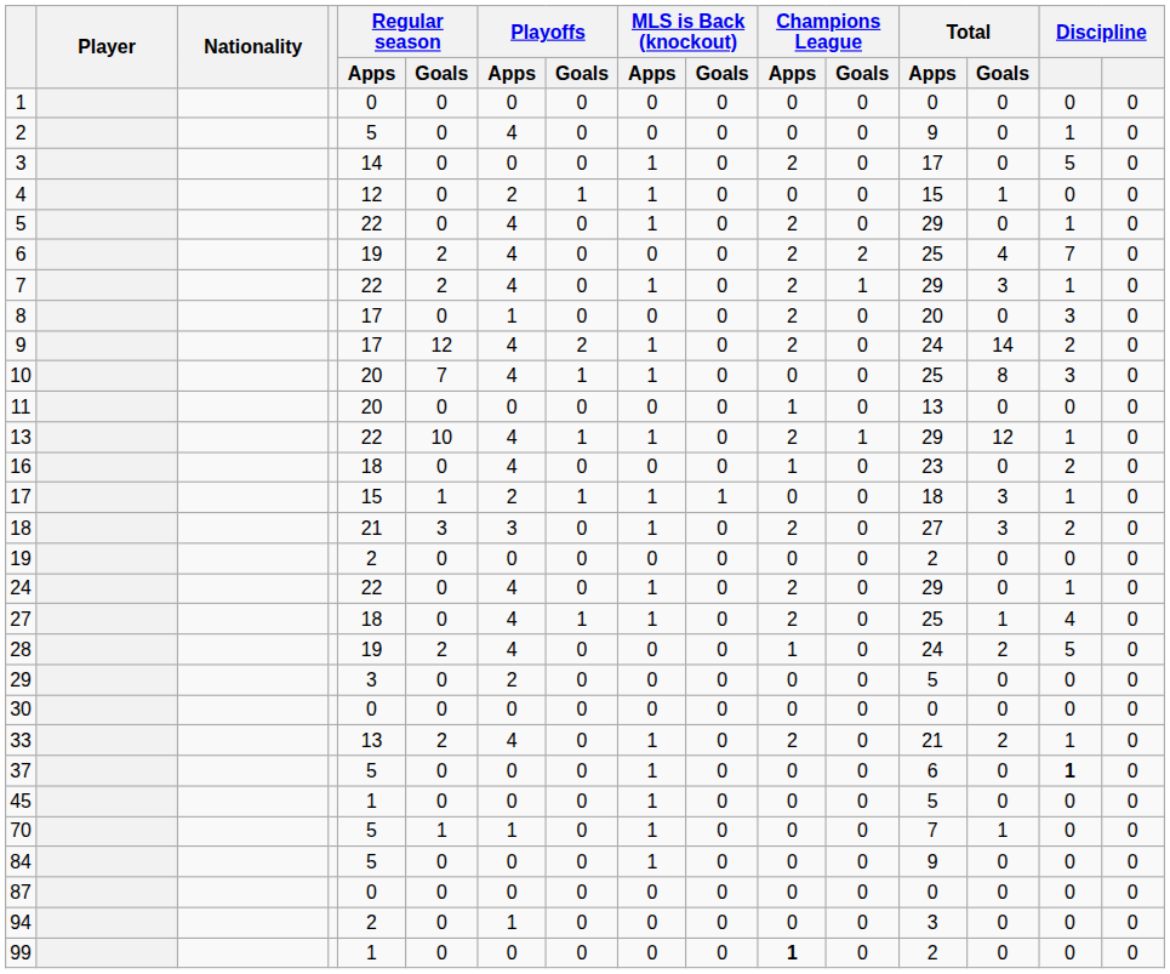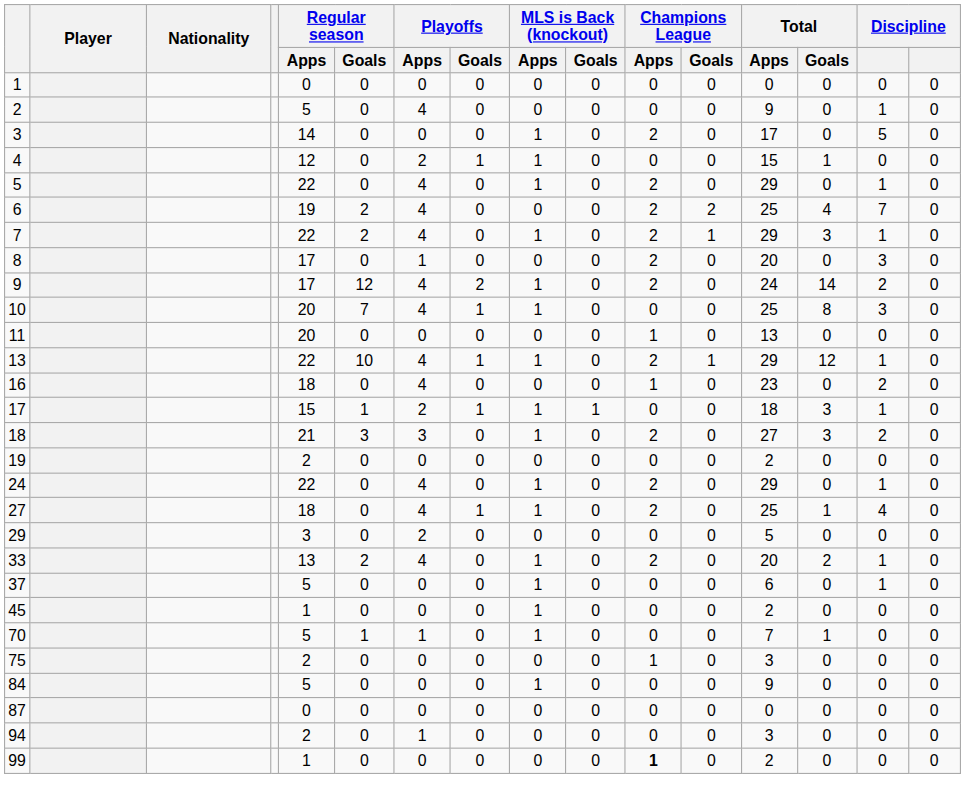- row: 28 | 19 | 2 | 4 | 0 | 0 | 0 | 1 | 0 | 24 | 2 | 5 | 0
- row: 30 | 0 | 0 | 0 | 0 | 0 | 0 | 0 | 0 | 0 | 0 | 0 | 0
33 | Total / Apps: 21 -> 20
37 | column 15: bold -> normal
45 | Total / Apps: 5 -> 2
+ row: 75 | 2 | 0 | 0 | 0 | 0 | 0 | 1 | 0 | 3 | 0 | 0 | 0
